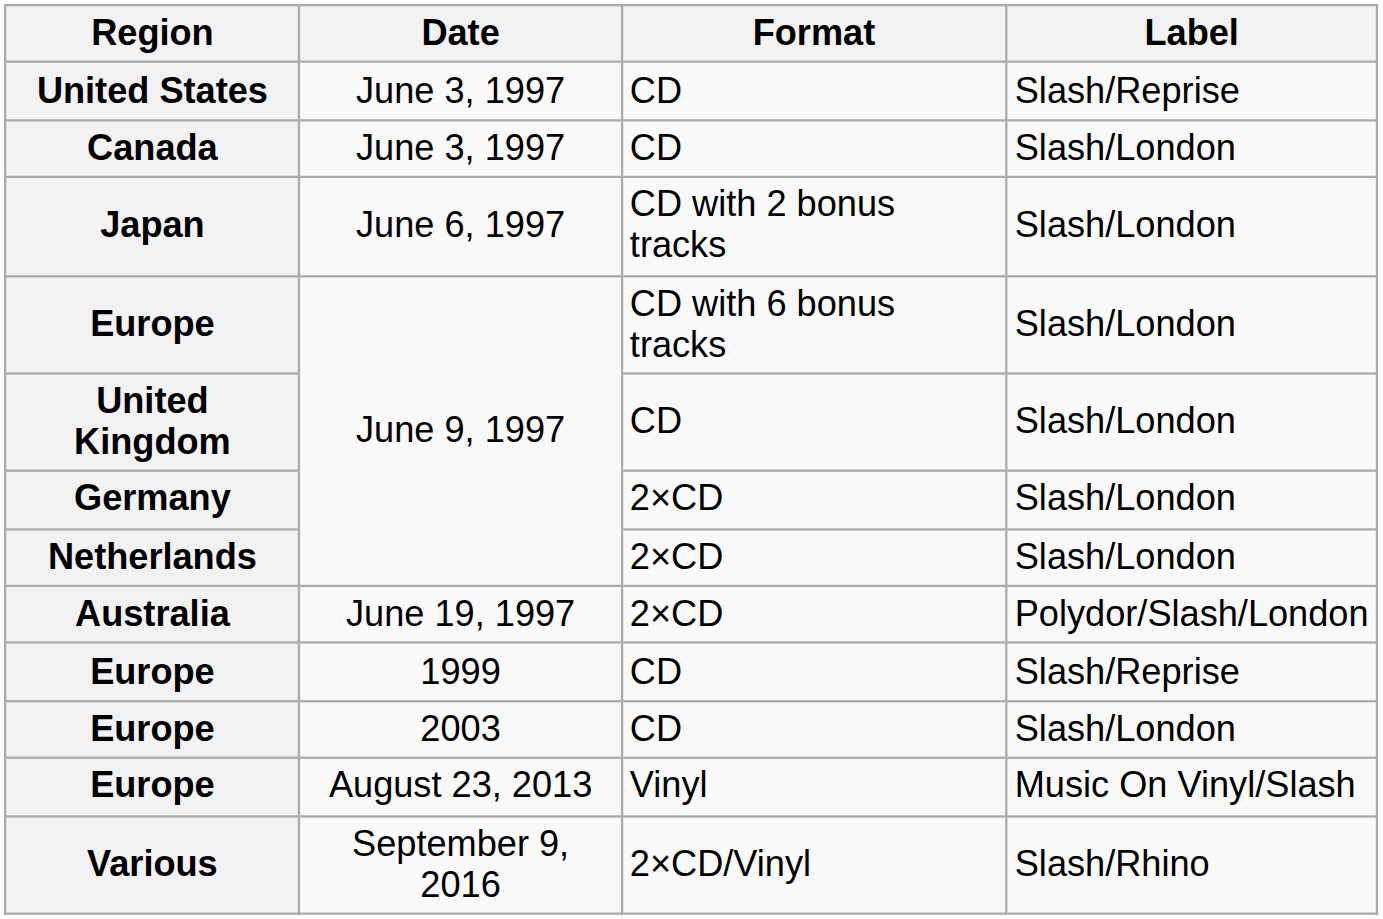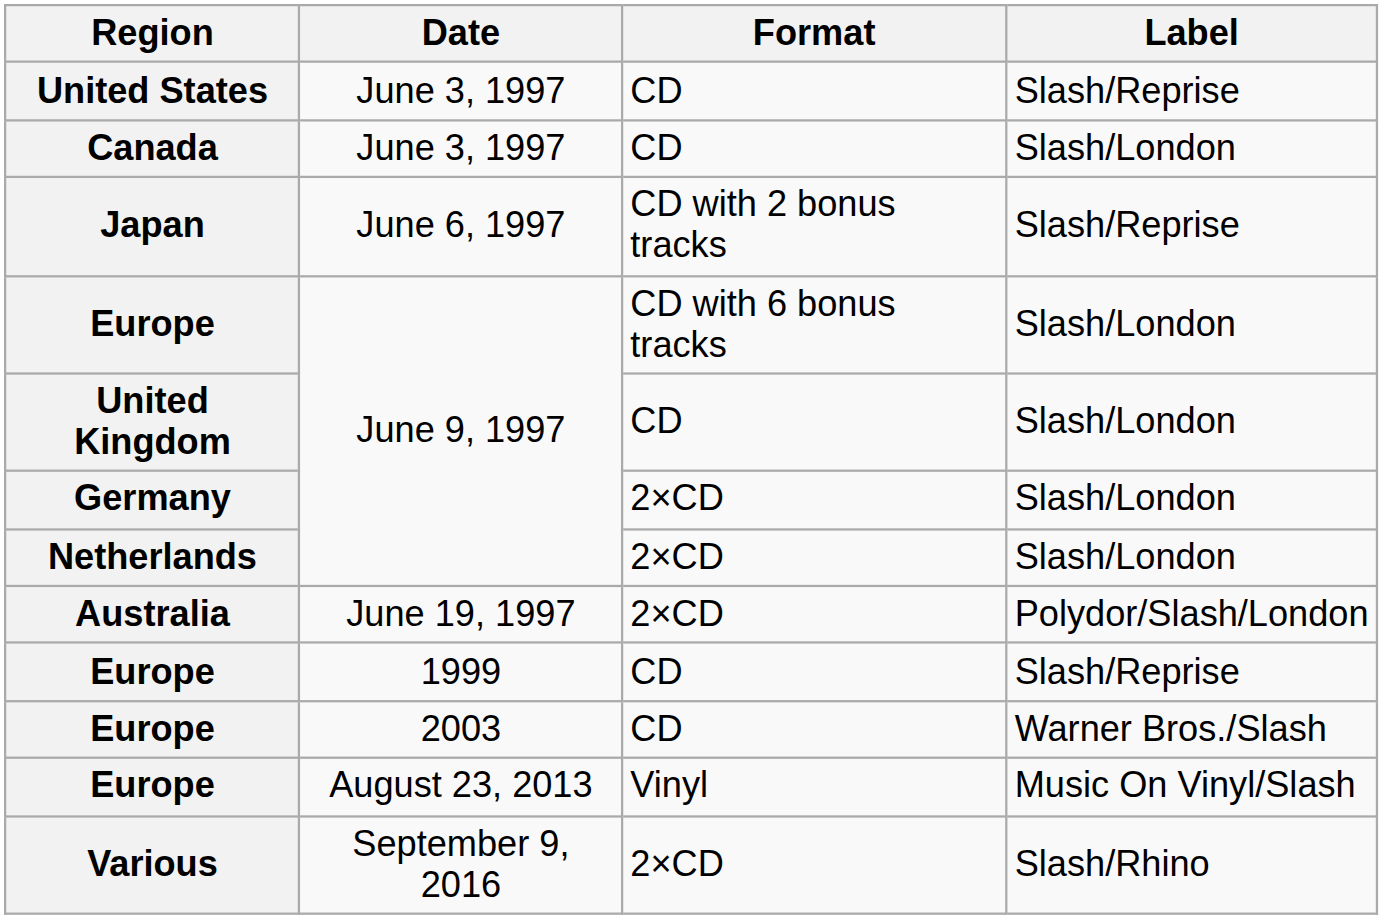Japan | Label: Slash/London -> Slash/Reprise
Europe / 2003 | Label: Slash/London -> Warner Bros./Slash
Various | Format: 2×CD/Vinyl -> 2×CD
